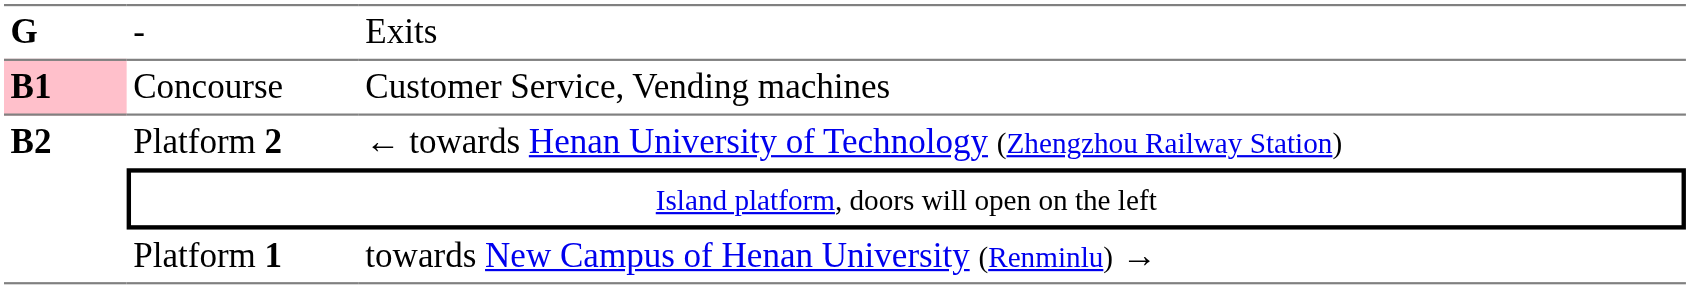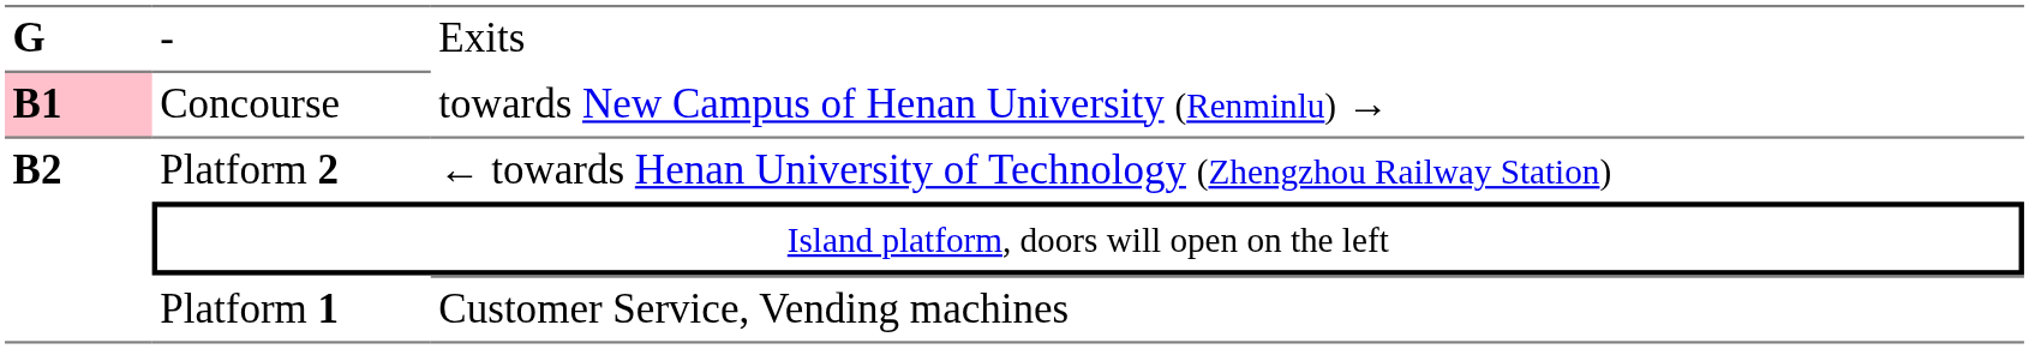Concourse | column 3: Customer Service, Vending machines -> towards New Campus of Henan University (Renminlu) →
Platform 1 | column 3: towards New Campus of Henan University (Renminlu) → -> Customer Service, Vending machines
